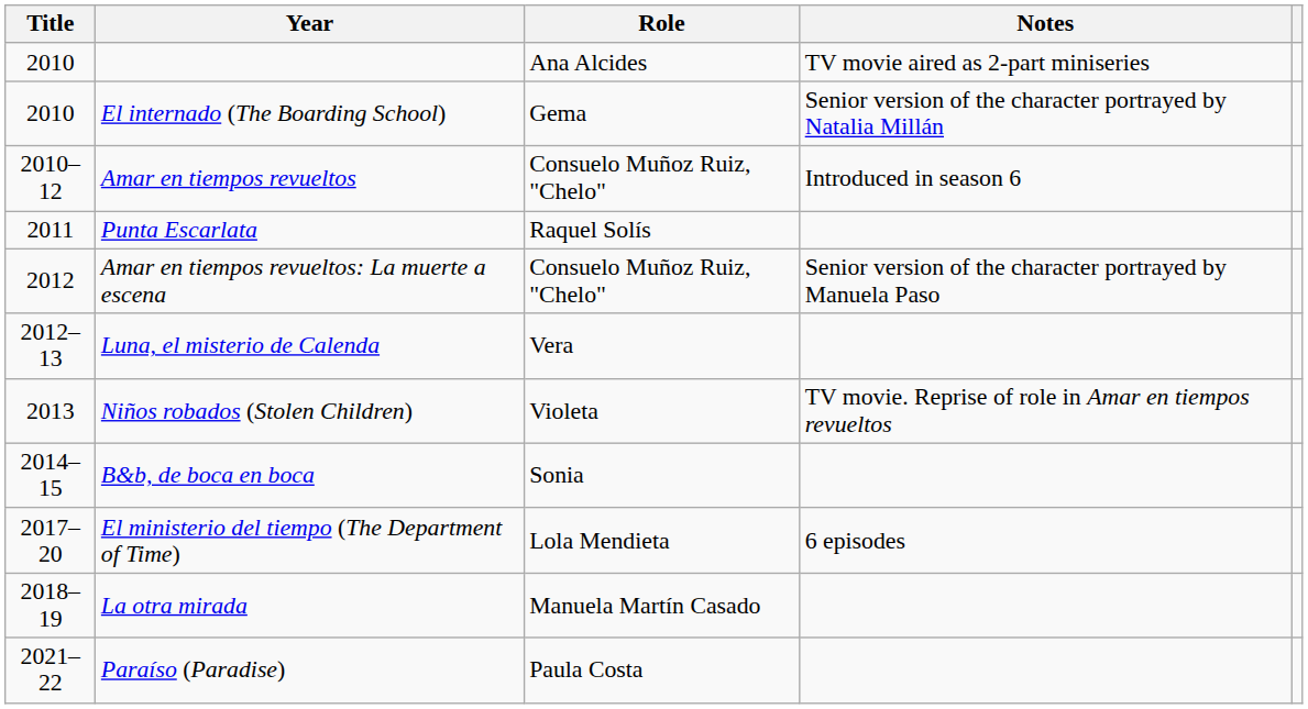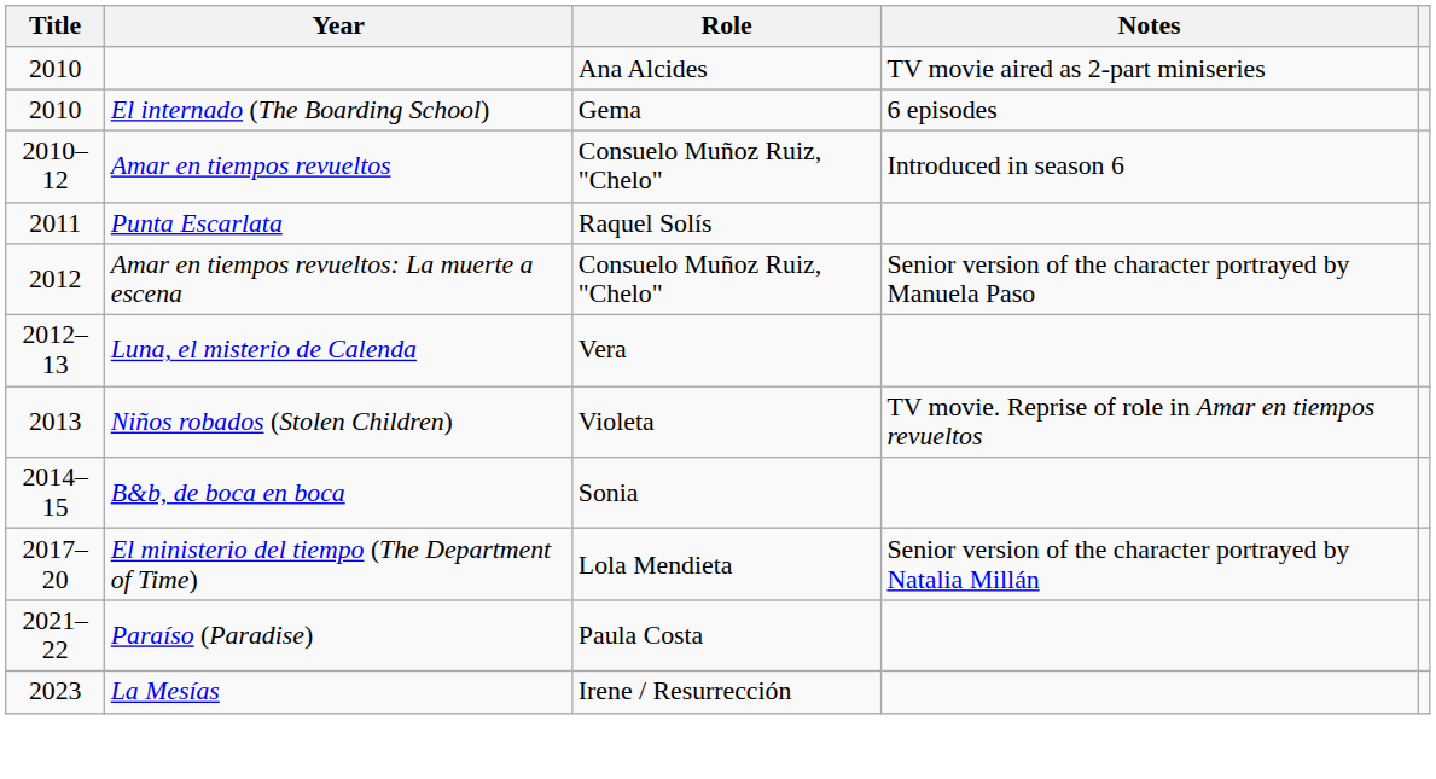El internado (The Boarding School) | Notes: Senior version of the character portrayed by Natalia Millán -> 6 episodes
El ministerio del tiempo (The Department of Time) | Notes: 6 episodes -> Senior version of the character portrayed by Natalia Millán
- row: 2018–19 | La otra mirada | Manuela Martín Casado
+ row: 2023 | La Mesías | Irene / Resurrección
